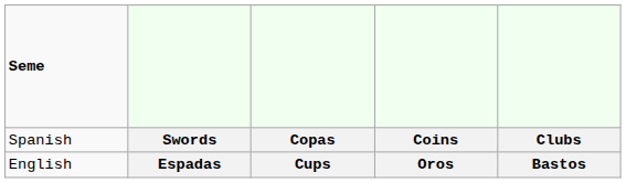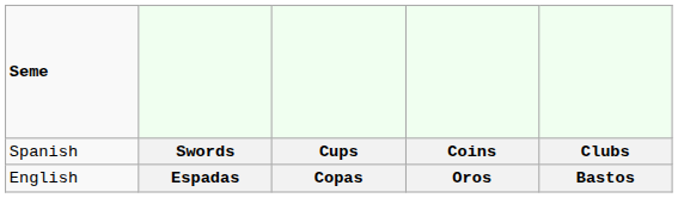Swords | column 3: Copas -> Cups
Espadas | column 3: Cups -> Copas
